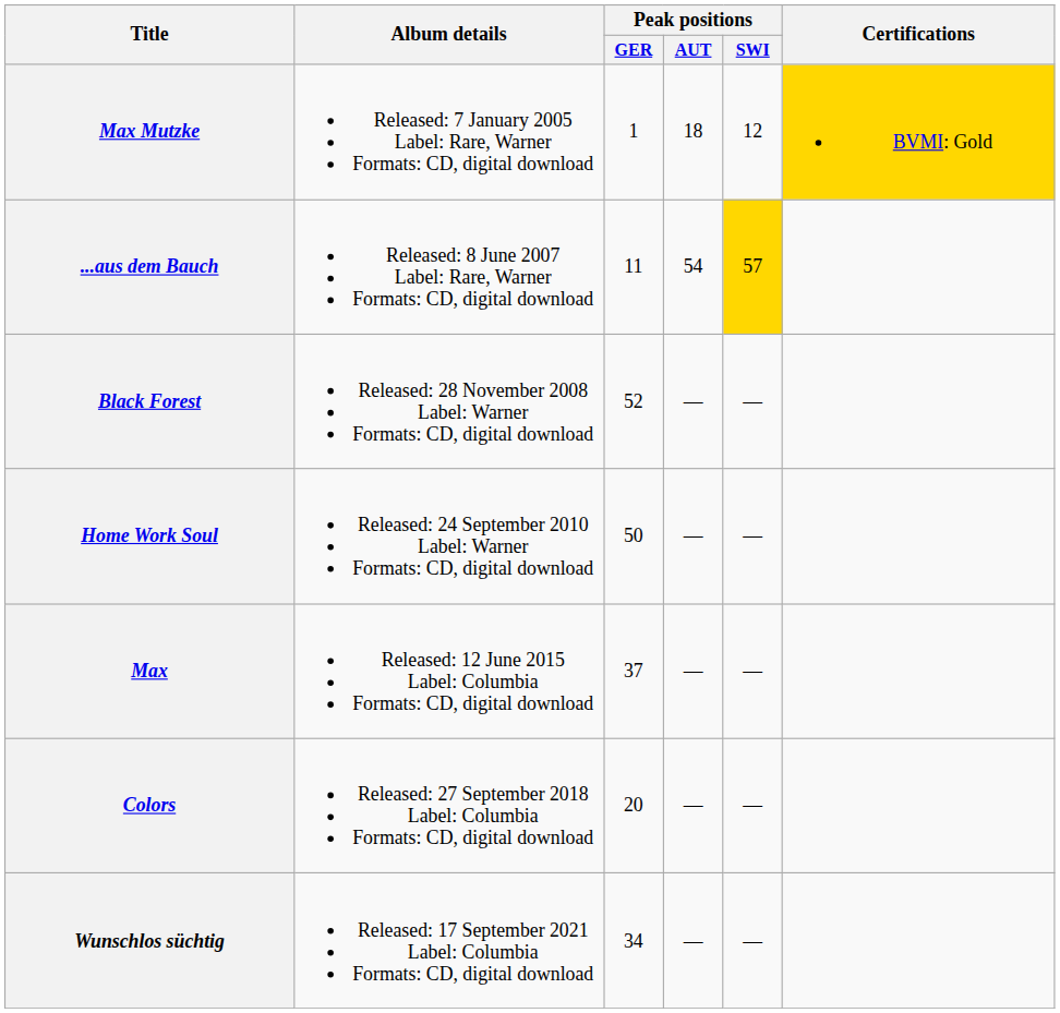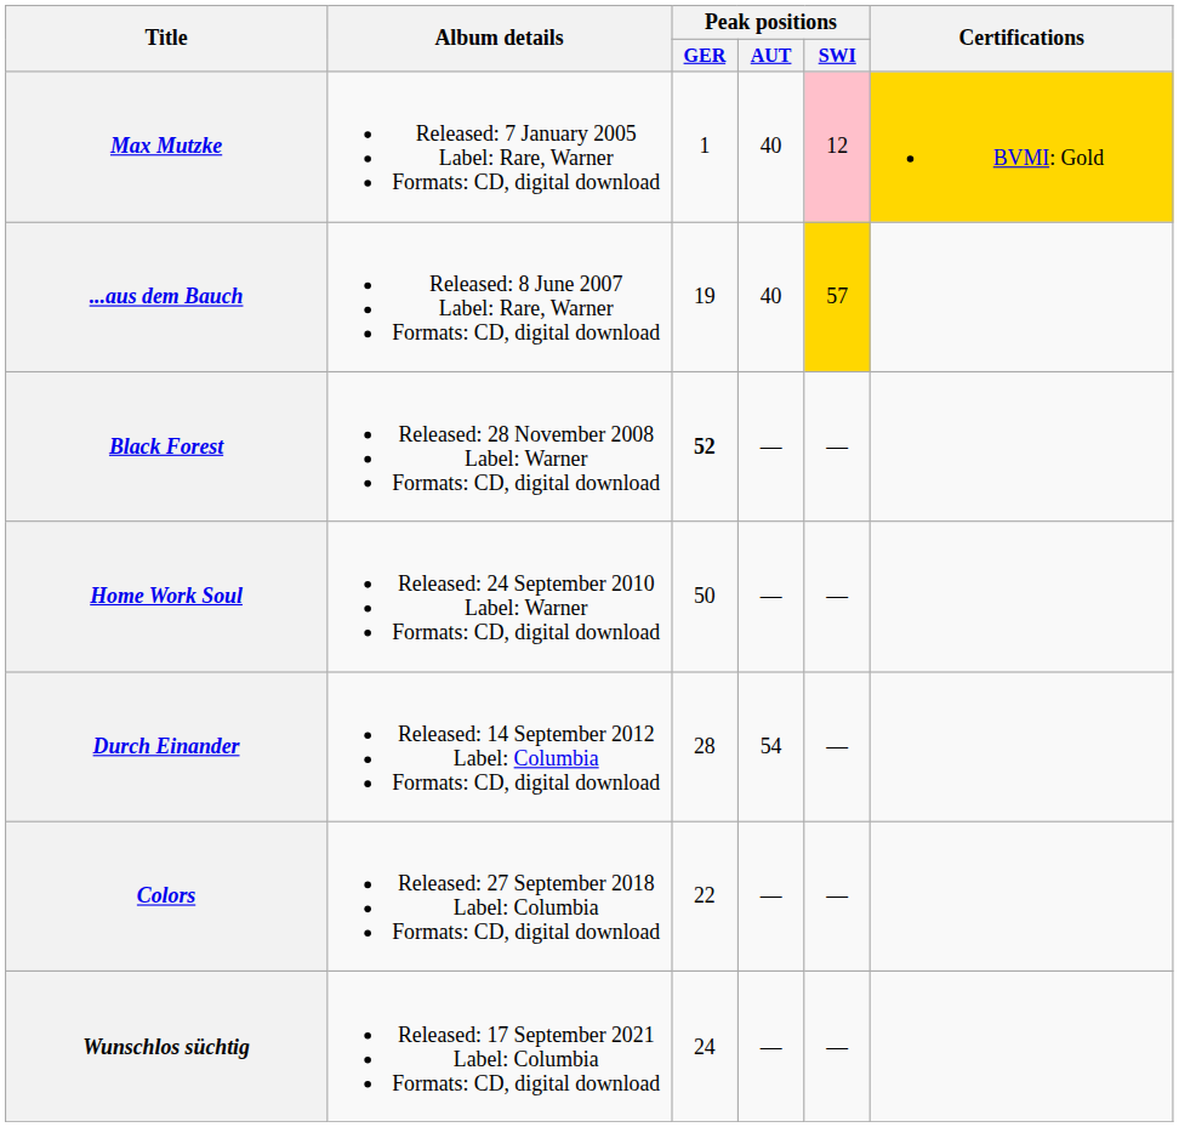Max Mutzke | Peak positions / AUT: 18 -> 40
Max Mutzke | Peak positions / SWI: no background -> pink background
...aus dem Bauch | Peak positions / GER: 11 -> 19
...aus dem Bauch | Peak positions / AUT: 54 -> 40
Black Forest | Peak positions / GER: normal -> bold
+ row: Durch Einander | Released: 14 September 2012 Label: Columbia Formats: CD, digital download | 28 | 54 | —
- row: Max | Released: 12 June 2015 Label: Columbia Formats: CD, digital download | 37 | — | —
Colors | Peak positions / GER: 20 -> 22
Wunschlos süchtig | Peak positions / GER: 34 -> 24
